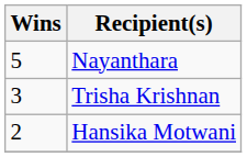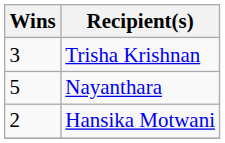rows swapped: Nayanthara <-> Trisha Krishnan
